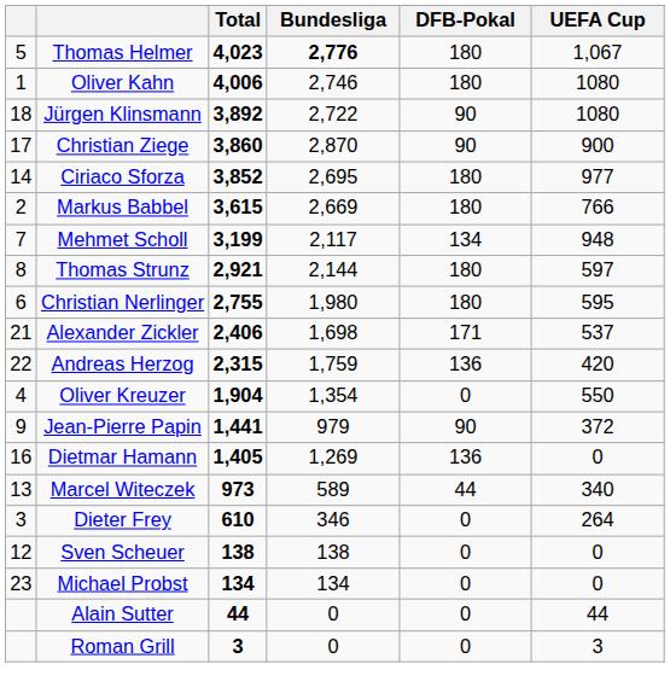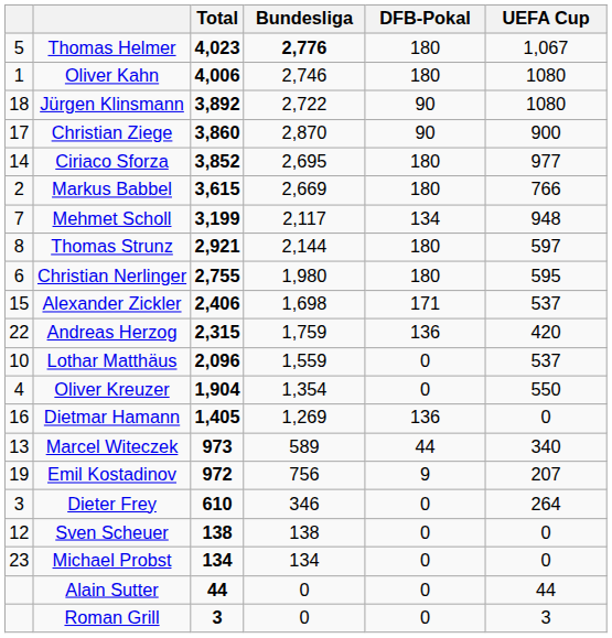Alexander Zickler | column 1: 21 -> 15
+ row: 10 | Lothar Matthäus | 2,096 | 1,559 | 0 | 537
- row: 9 | Jean-Pierre Papin | 1,441 | 979 | 90 | 372
+ row: 19 | Emil Kostadinov | 972 | 756 | 9 | 207
